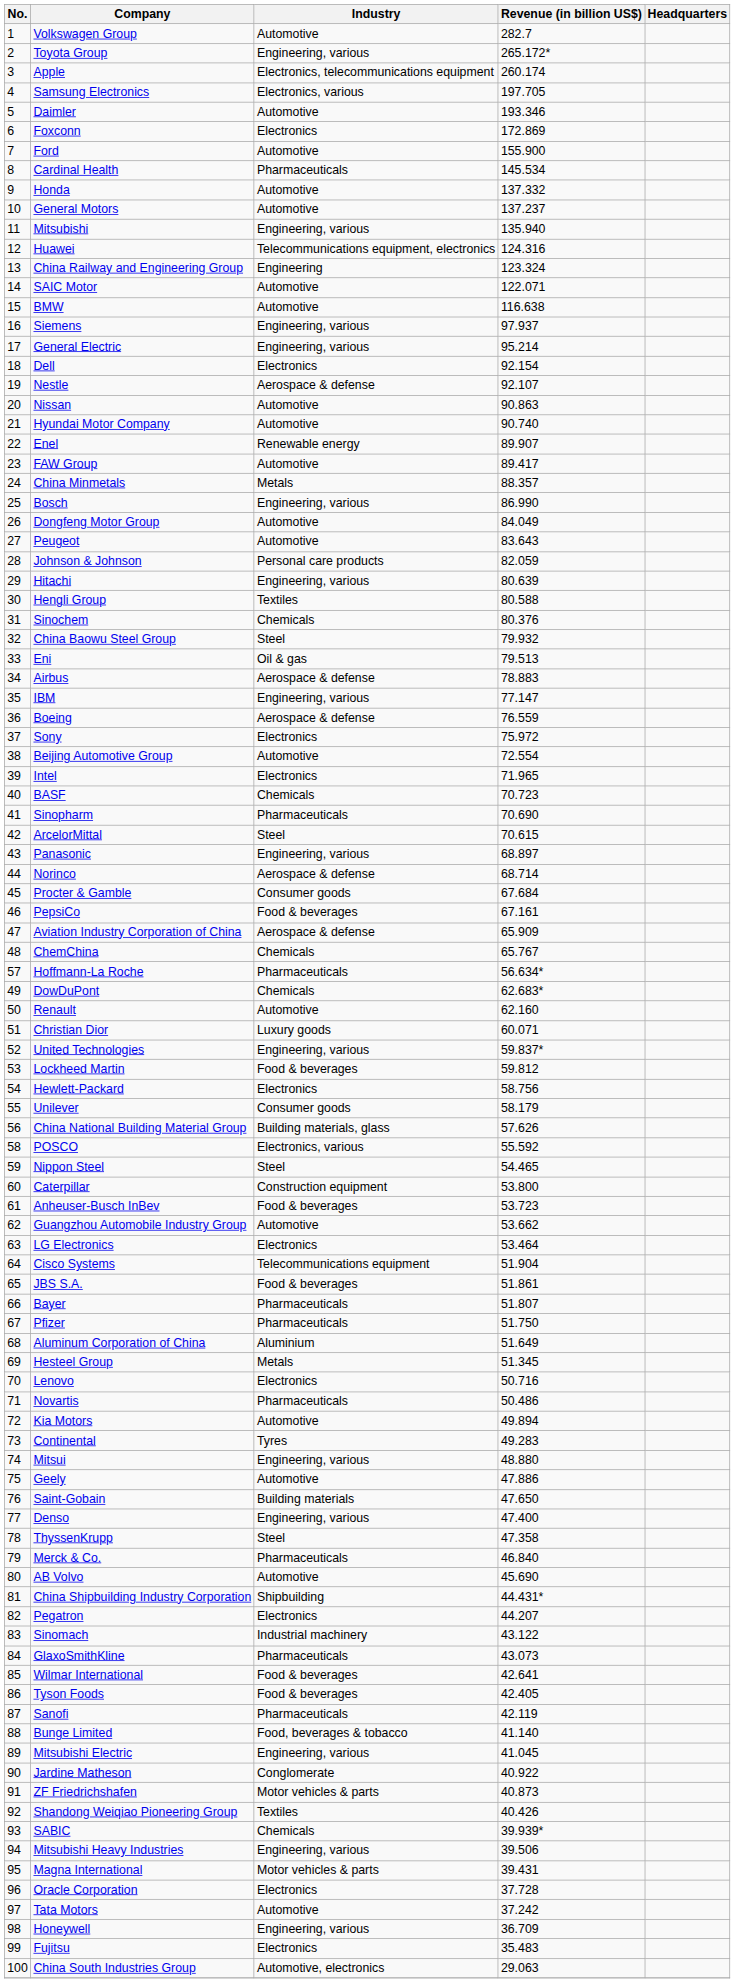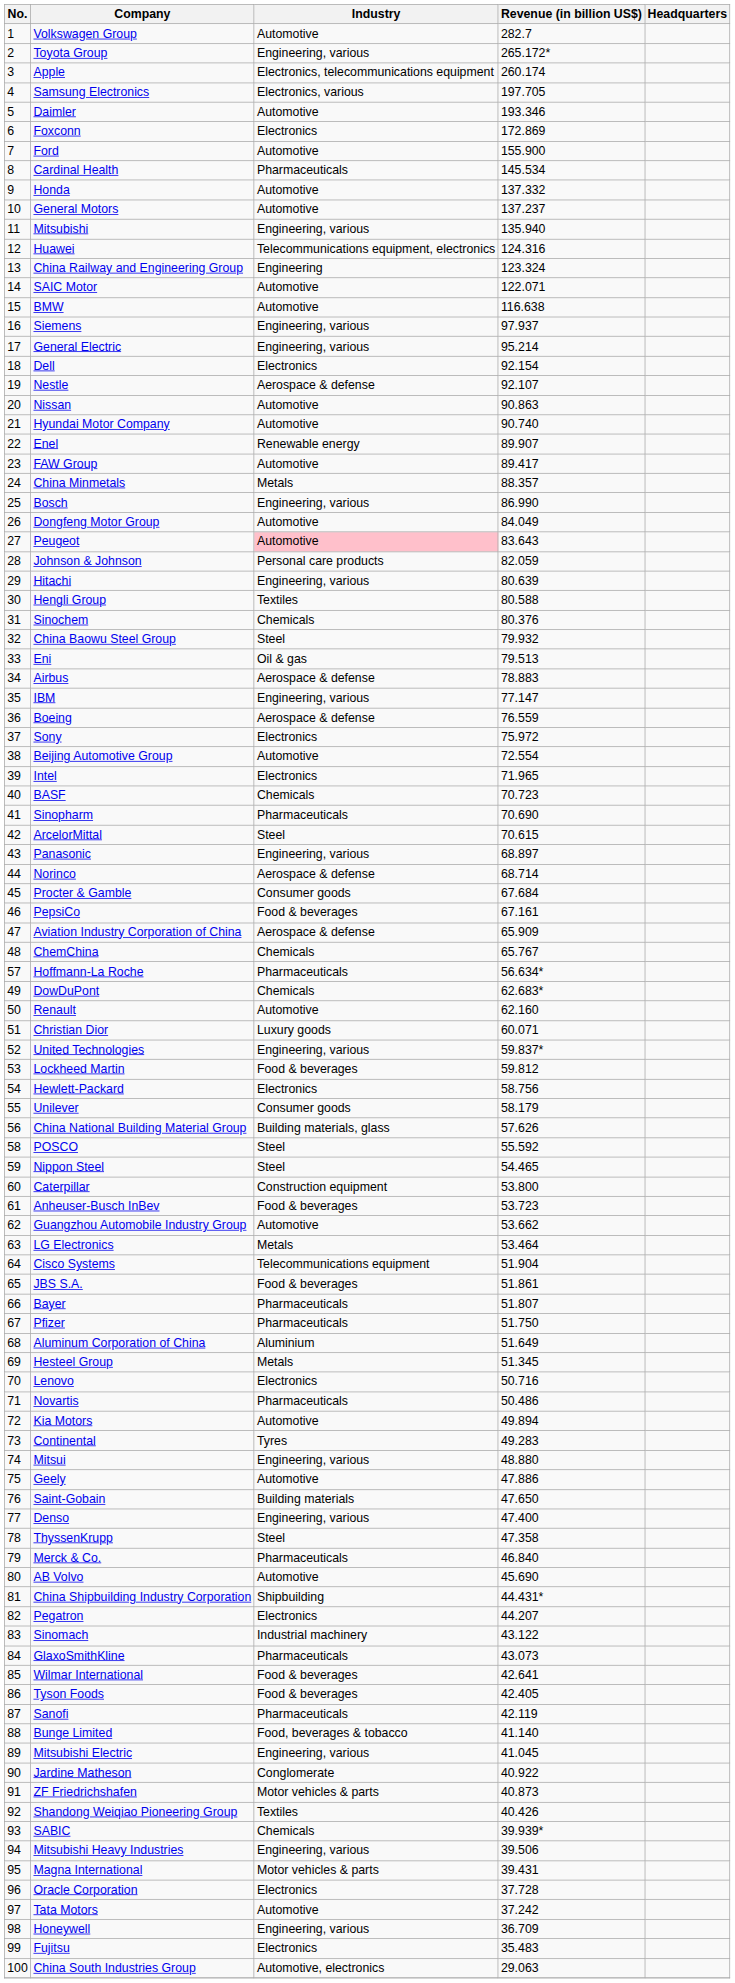Peugeot | Industry: no background -> pink background
POSCO | Industry: Electronics, various -> Steel
LG Electronics | Industry: Electronics -> Metals
